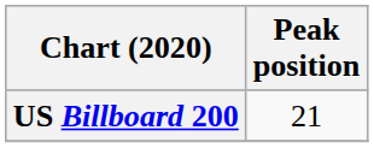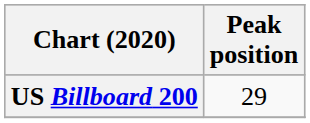US Billboard 200 | Peak position: 21 -> 29
